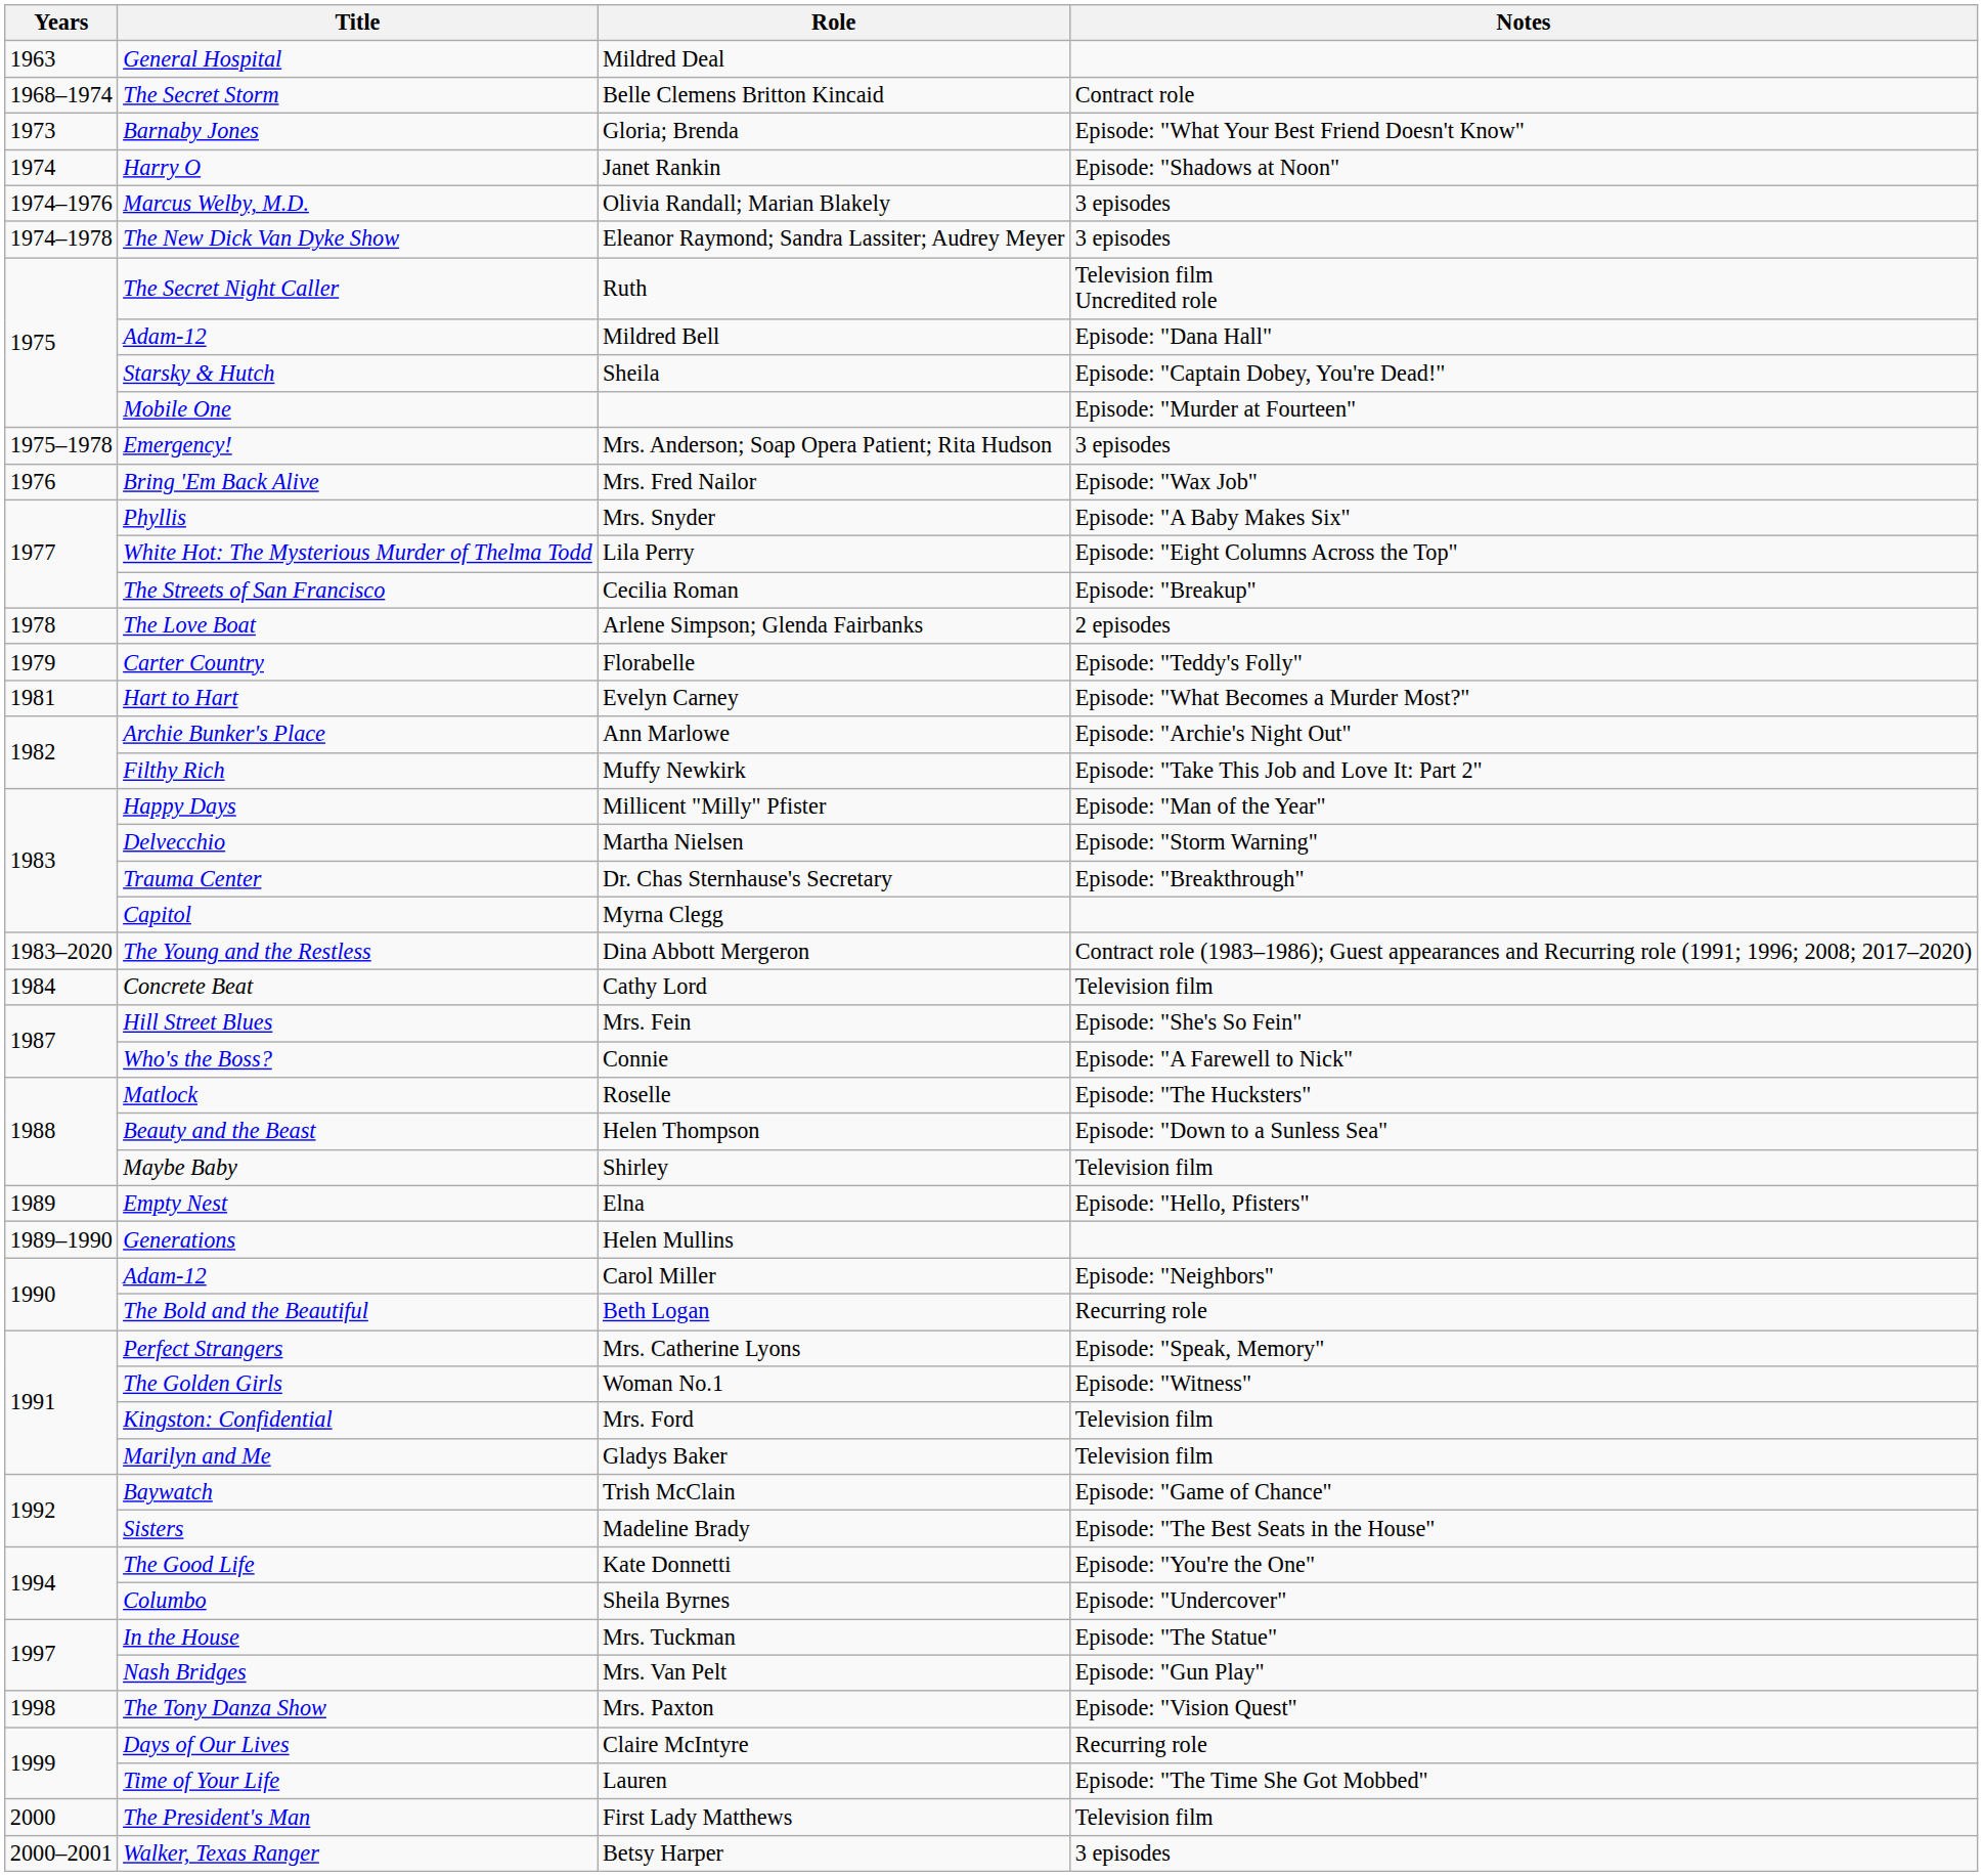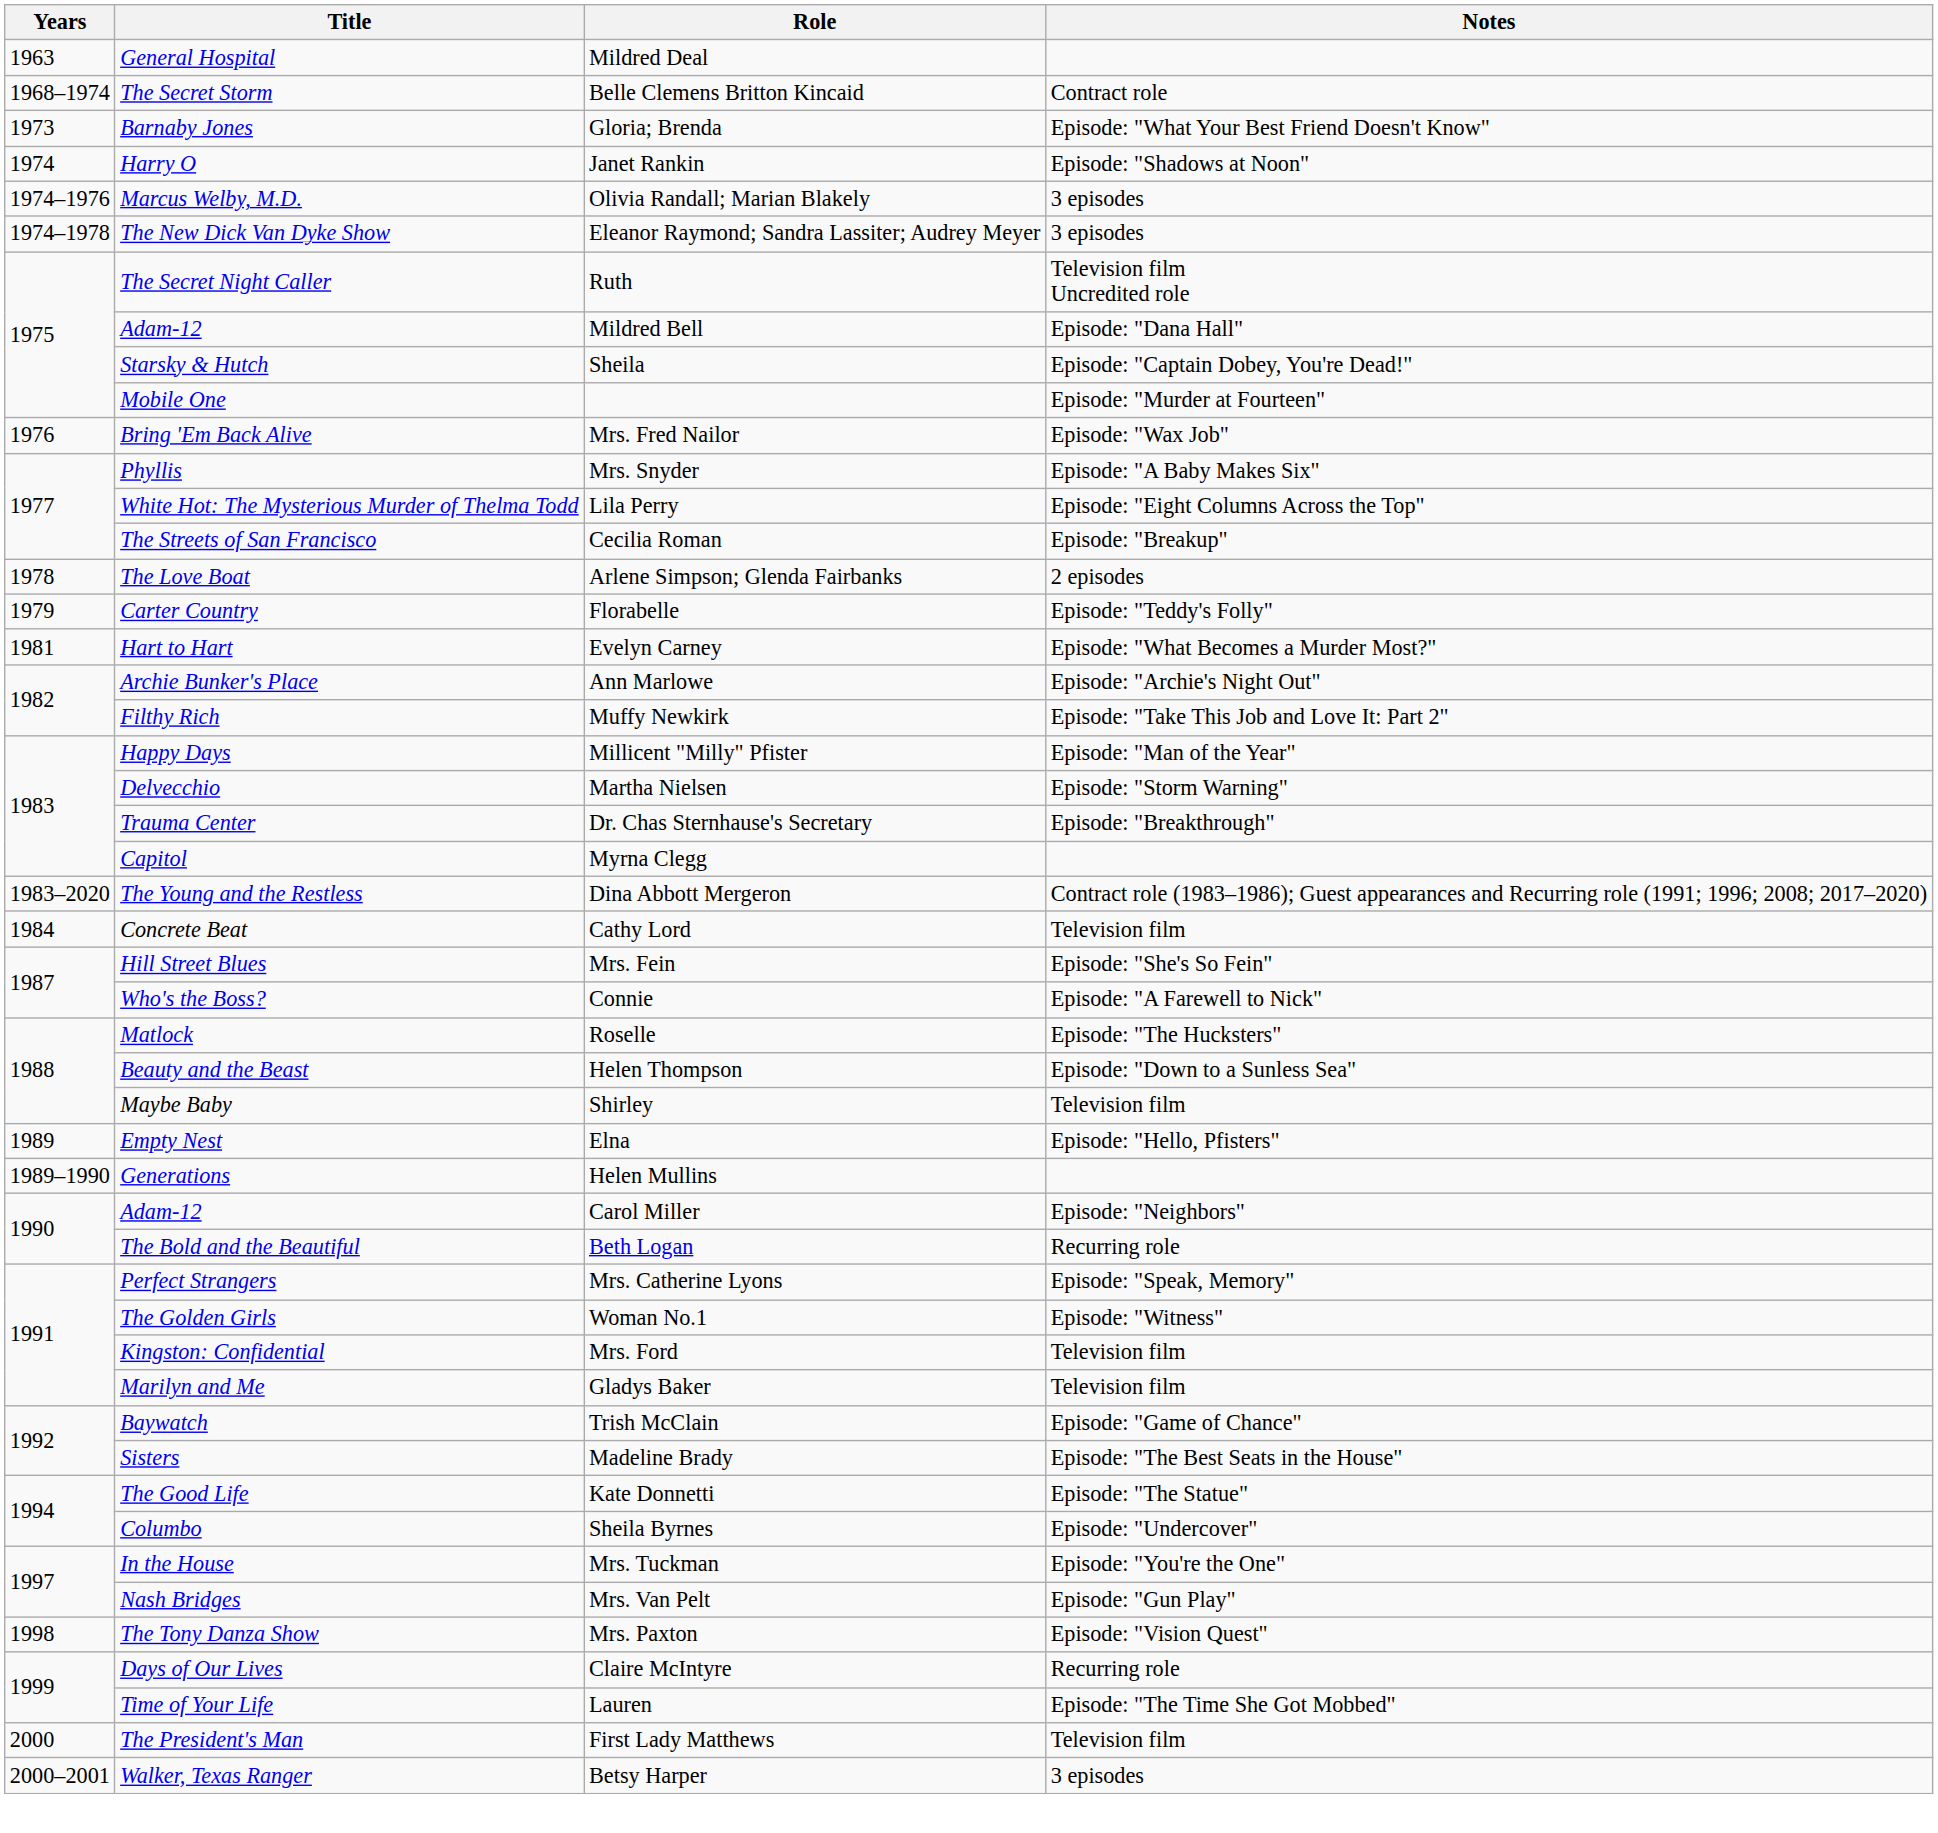- row: 1975–1978 | Emergency! | Mrs. Anderson; Soap Opera Patient; Rita Hudson | 3 episodes
Kate Donnetti | Notes: Episode: "You're the One" -> Episode: "The Statue"
Mrs. Tuckman | Notes: Episode: "The Statue" -> Episode: "You're the One"
